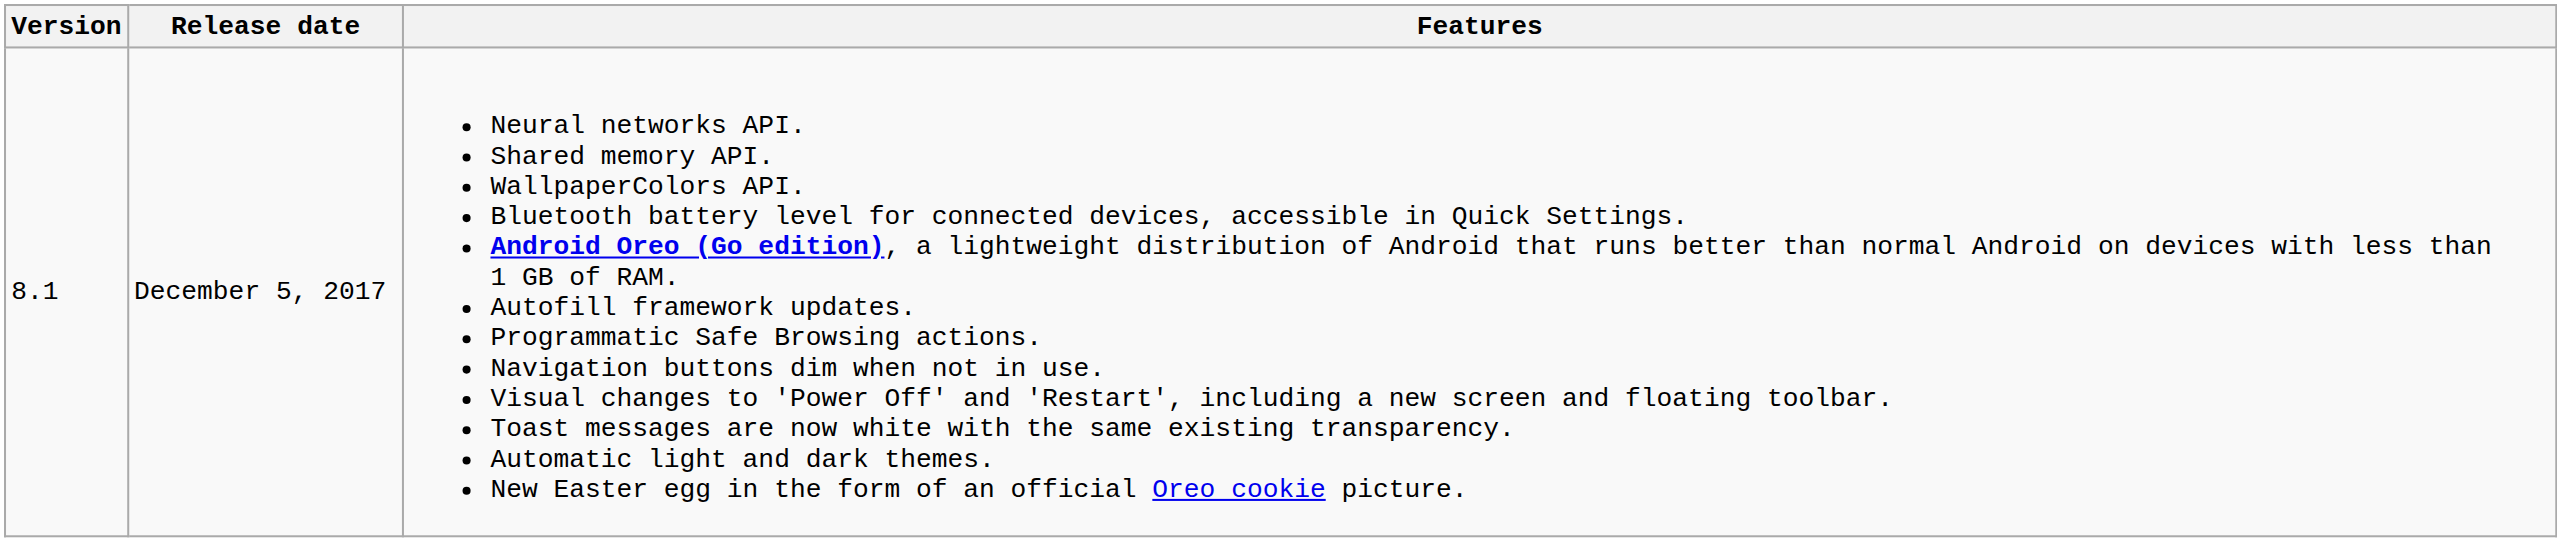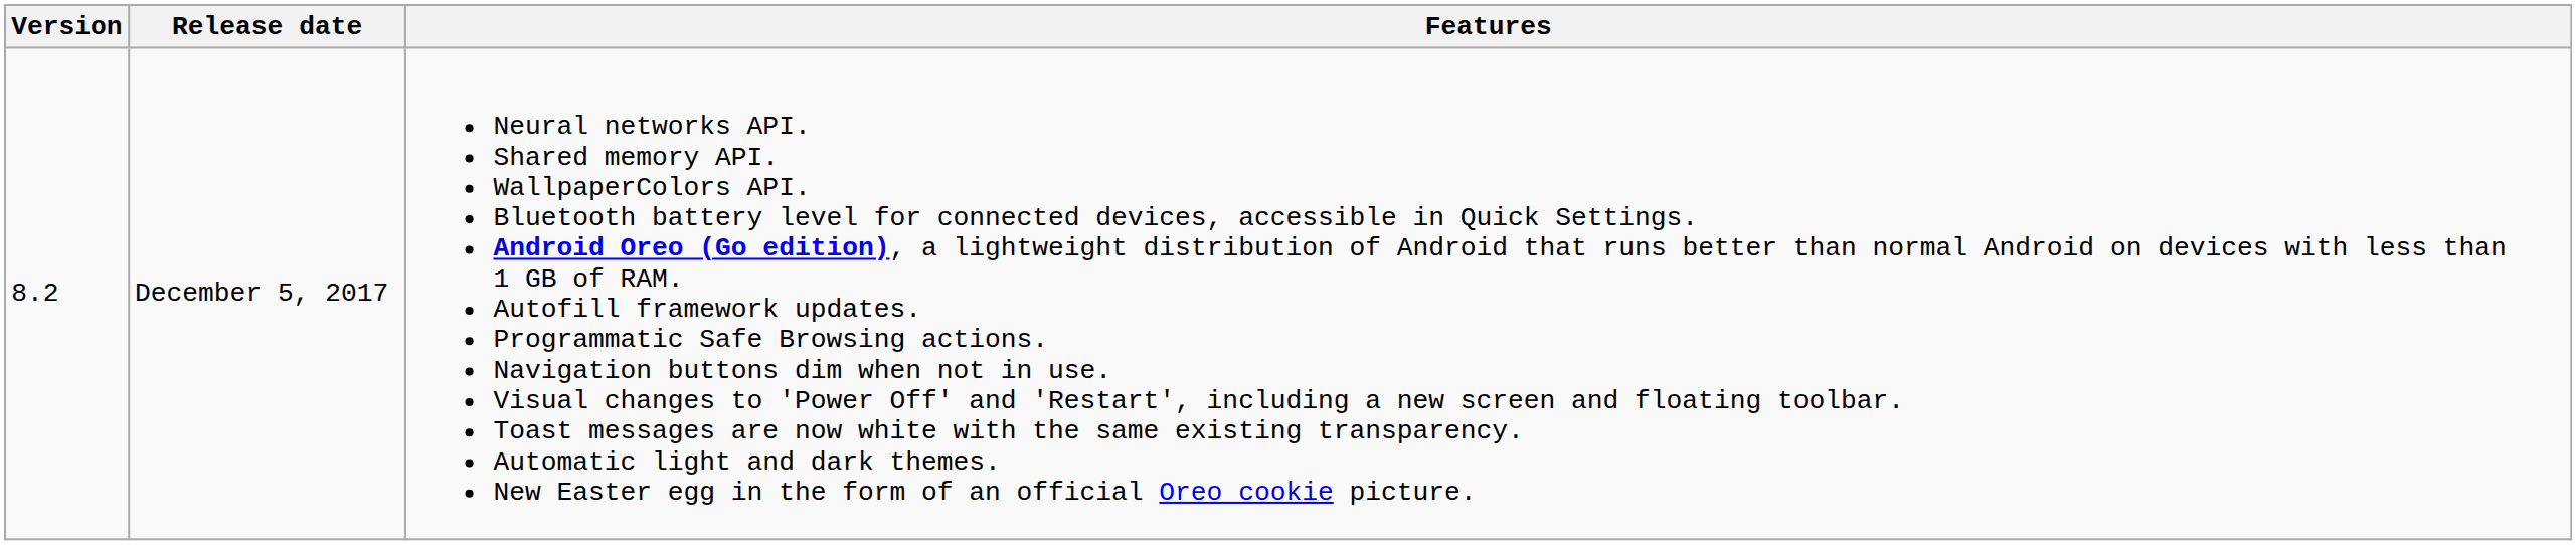December 5, 2017 | Version: 8.1 -> 8.2
